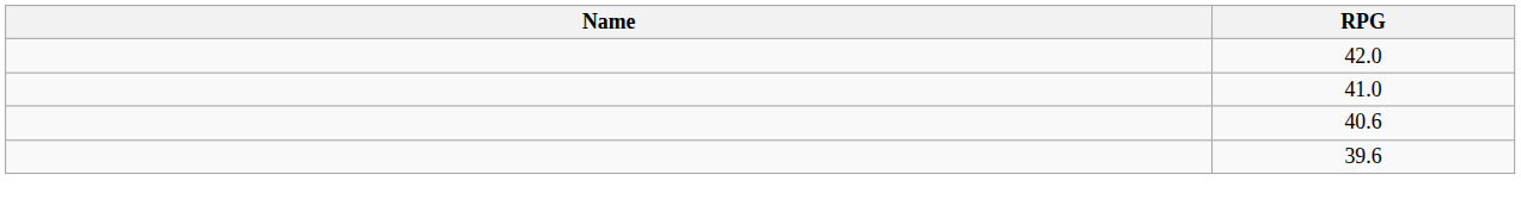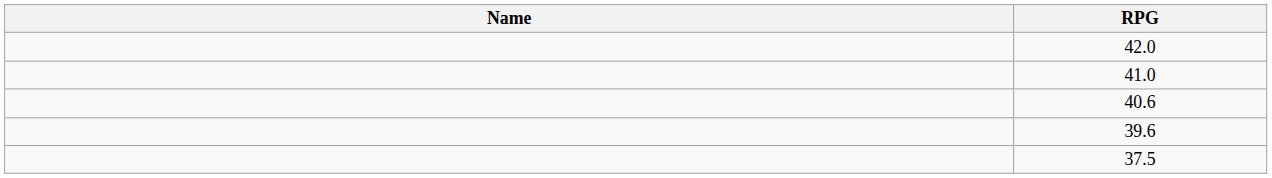+ row: 37.5
